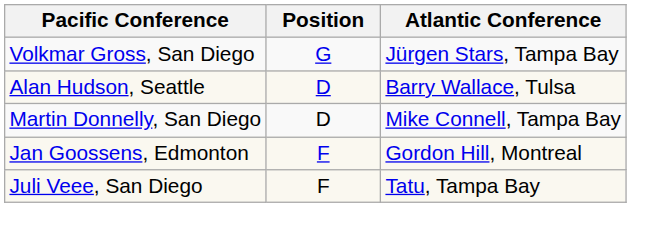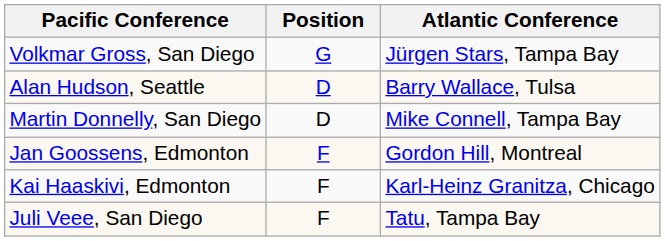+ row: Kai Haaskivi, Edmonton | F | Karl-Heinz Granitza, Chicago
